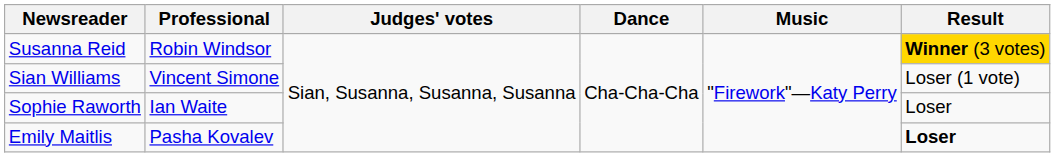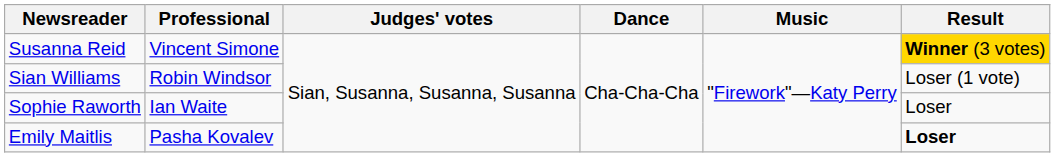Susanna Reid | Professional: Robin Windsor -> Vincent Simone
Sian Williams | Professional: Vincent Simone -> Robin Windsor
